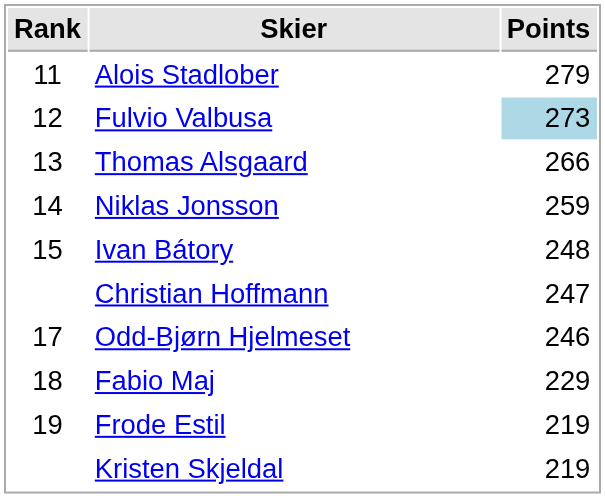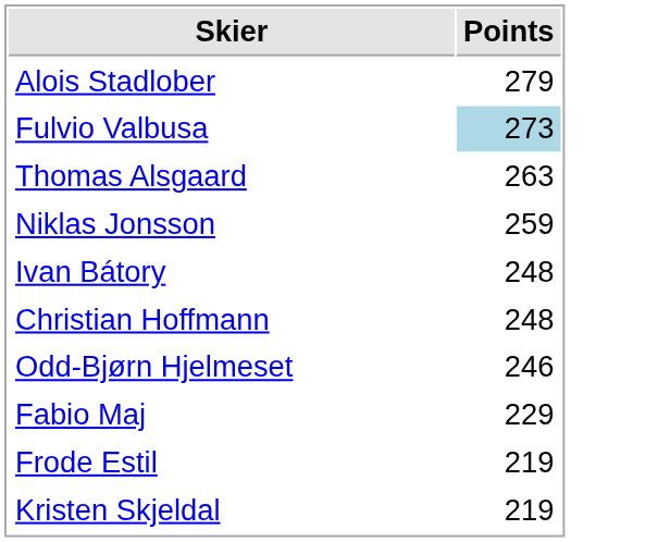- column: Rank | 11 | 12 | 13 | 14 | 15 | 17 | 18 | 19
Thomas Alsgaard | Points: 266 -> 263
Christian Hoffmann | Points: 247 -> 248
